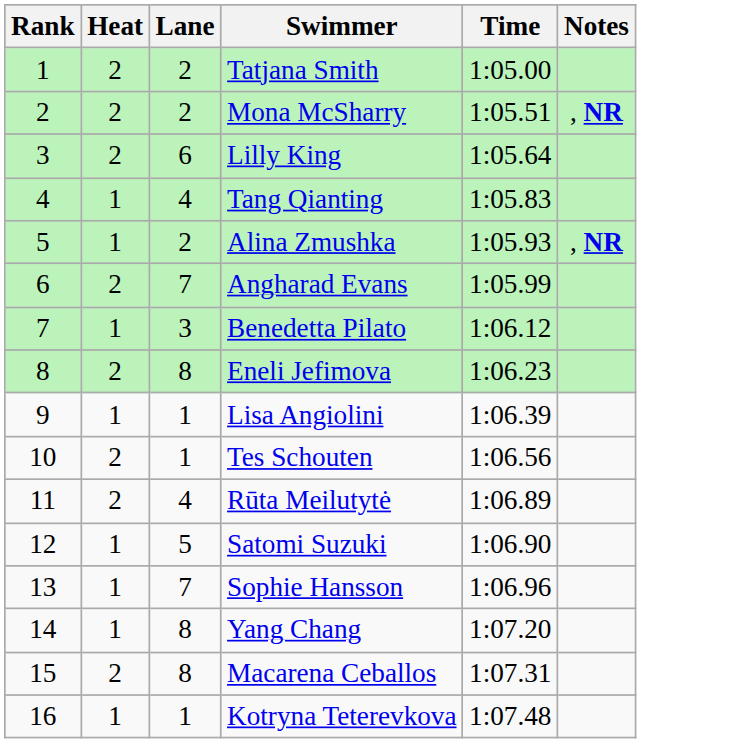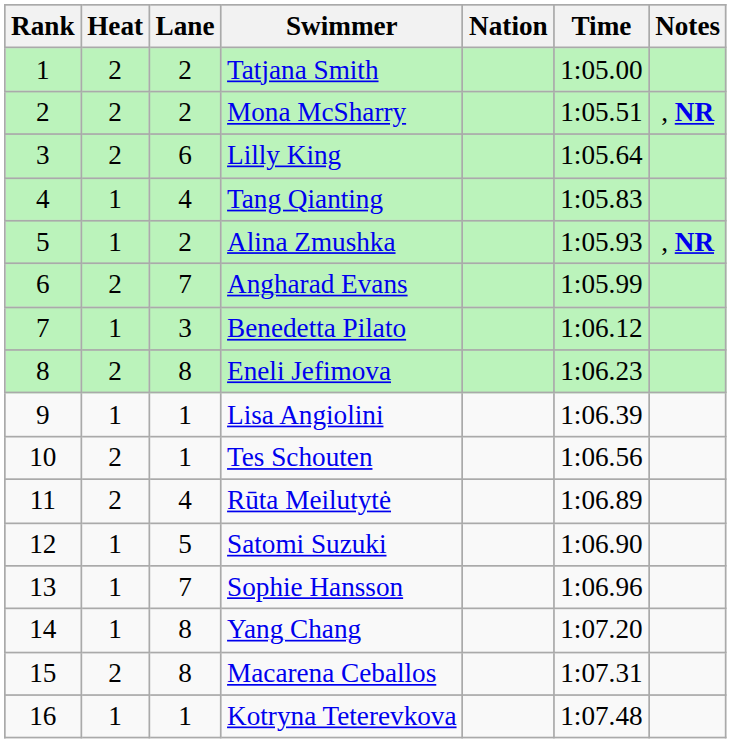+ column: Nation
